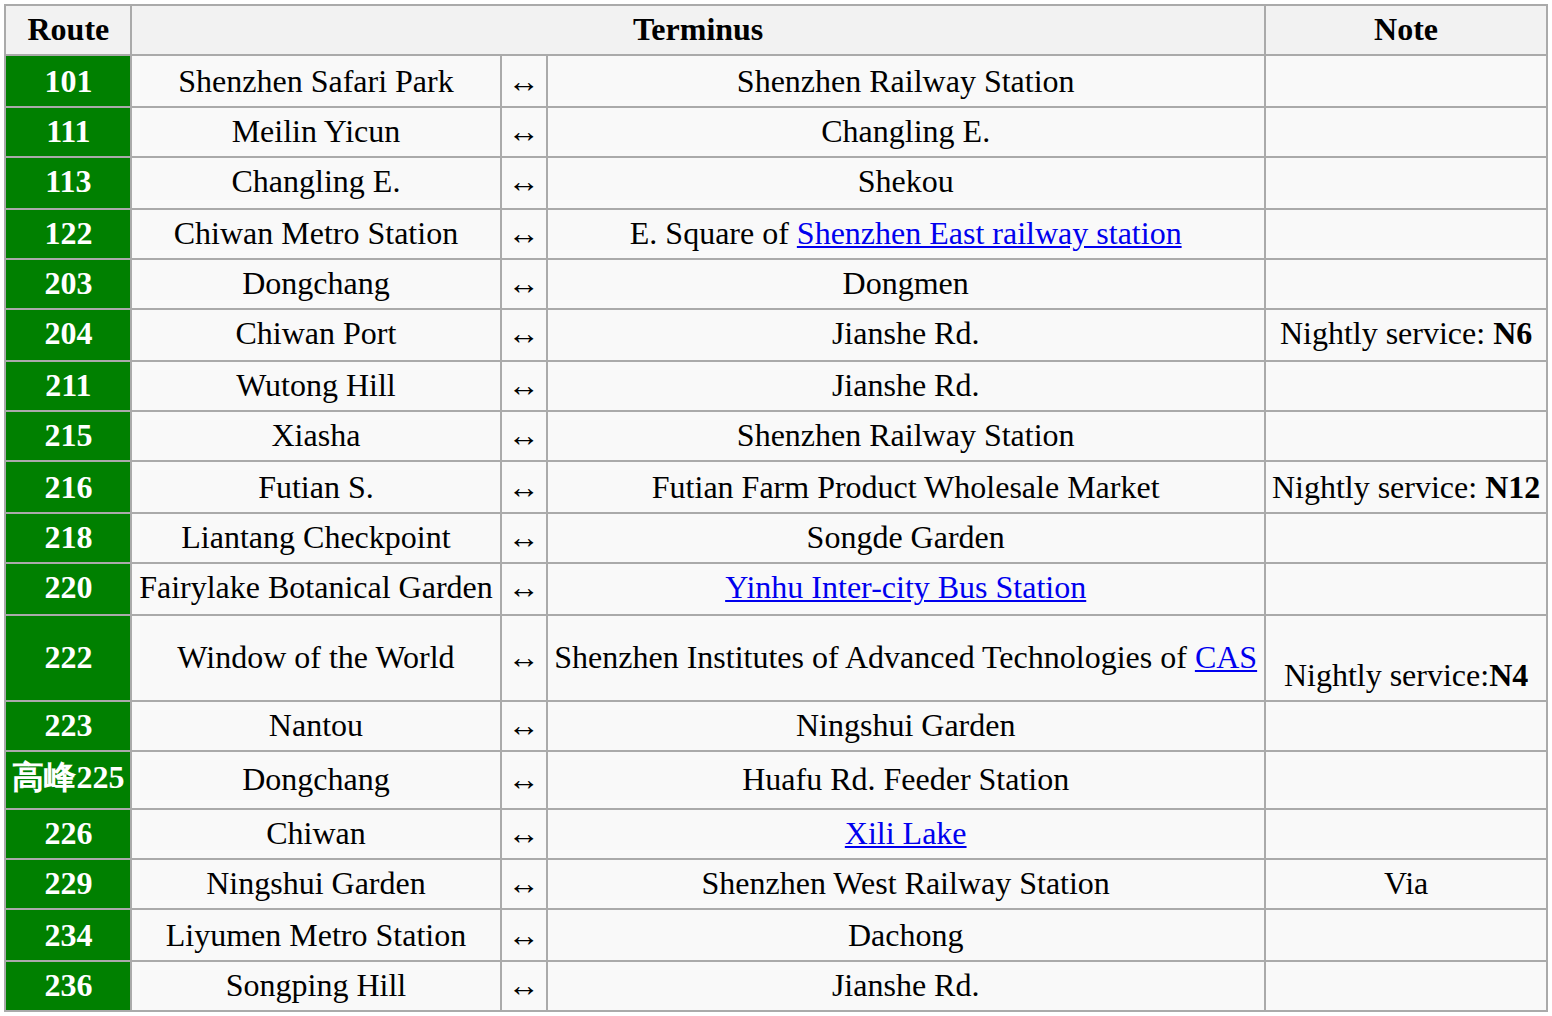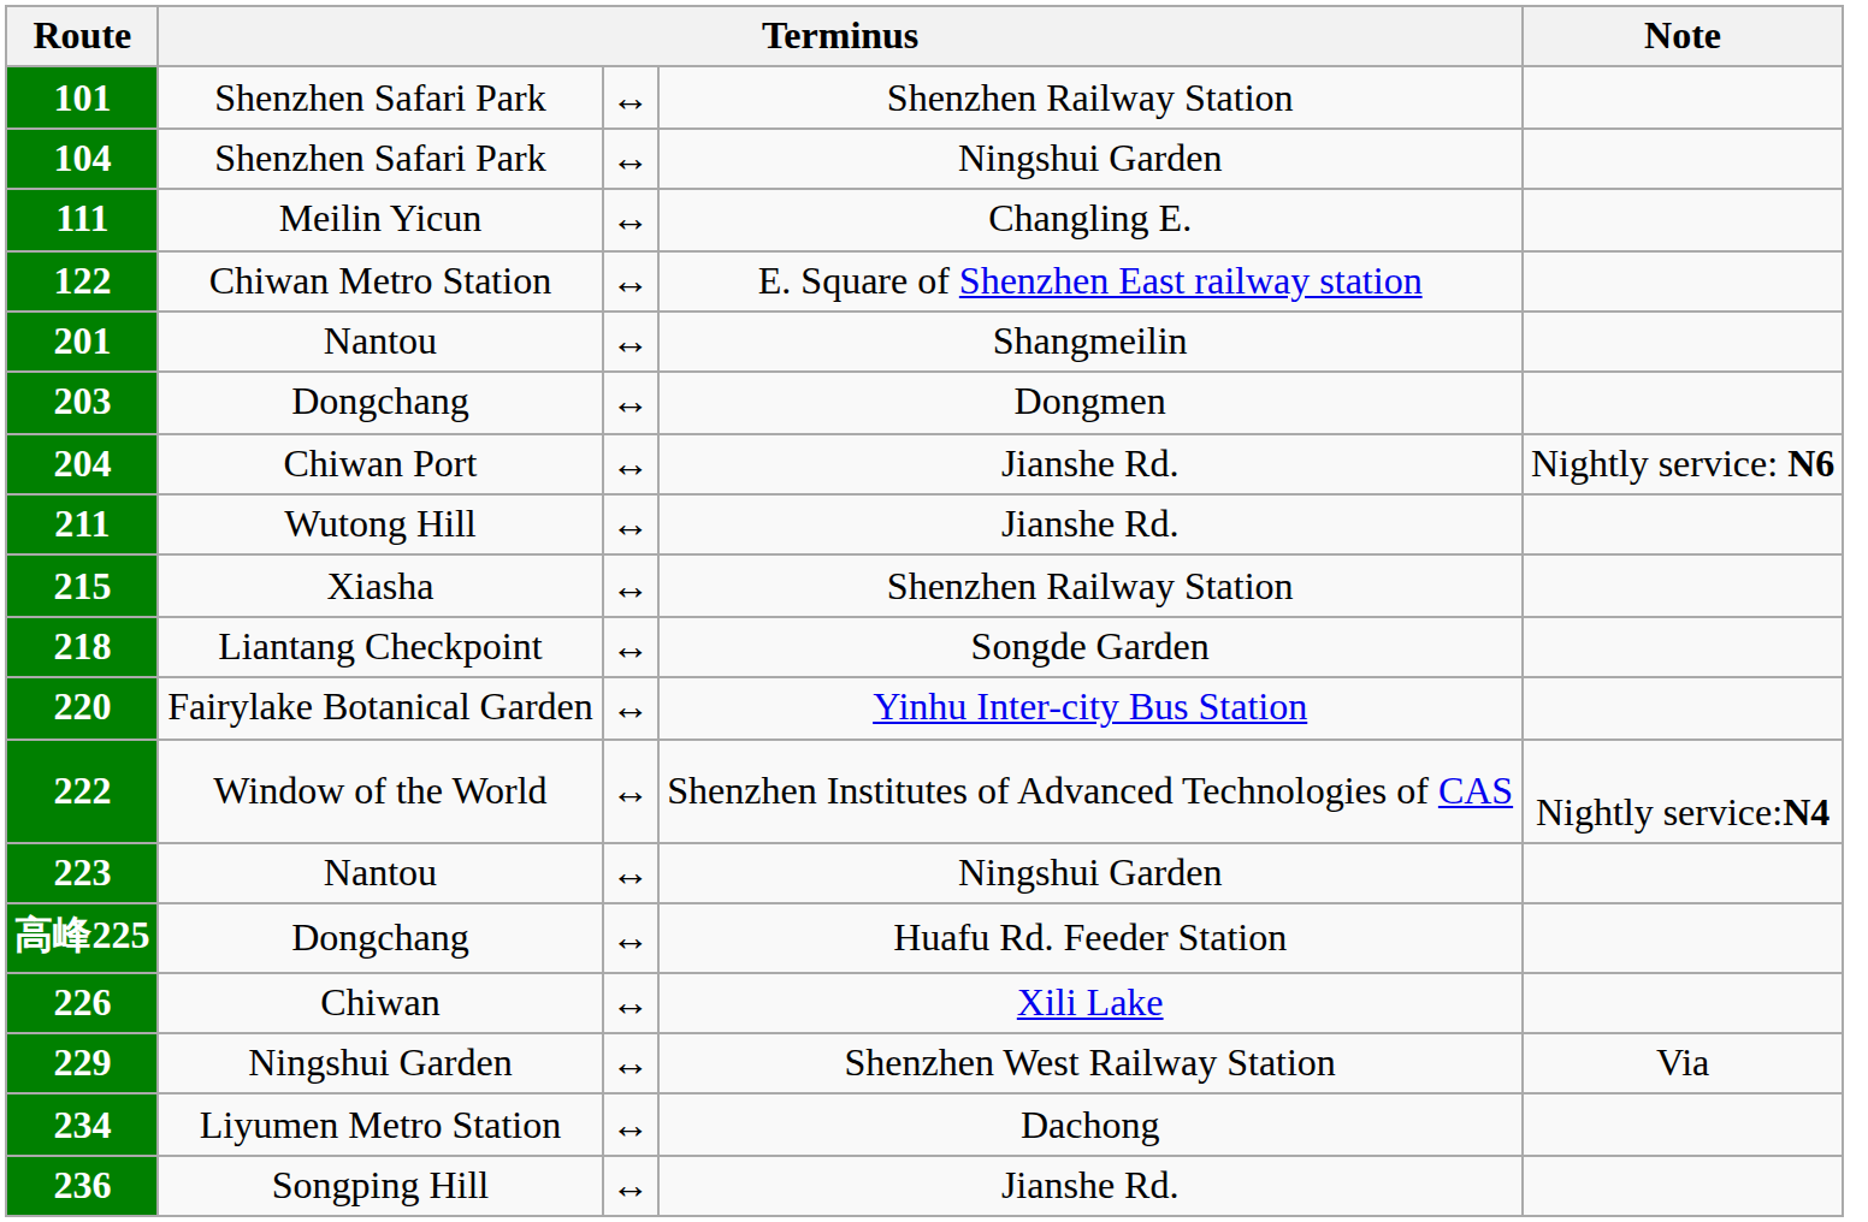+ row: 104 | Shenzhen Safari Park | ↔ | Ningshui Garden
- row: 113 | Changling E. | ↔ | Shekou
+ row: 201 | Nantou | ↔ | Shangmeilin
- row: 216 | Futian S. | ↔ | Futian Farm Product Wholesale Market | Nightly service: N12
